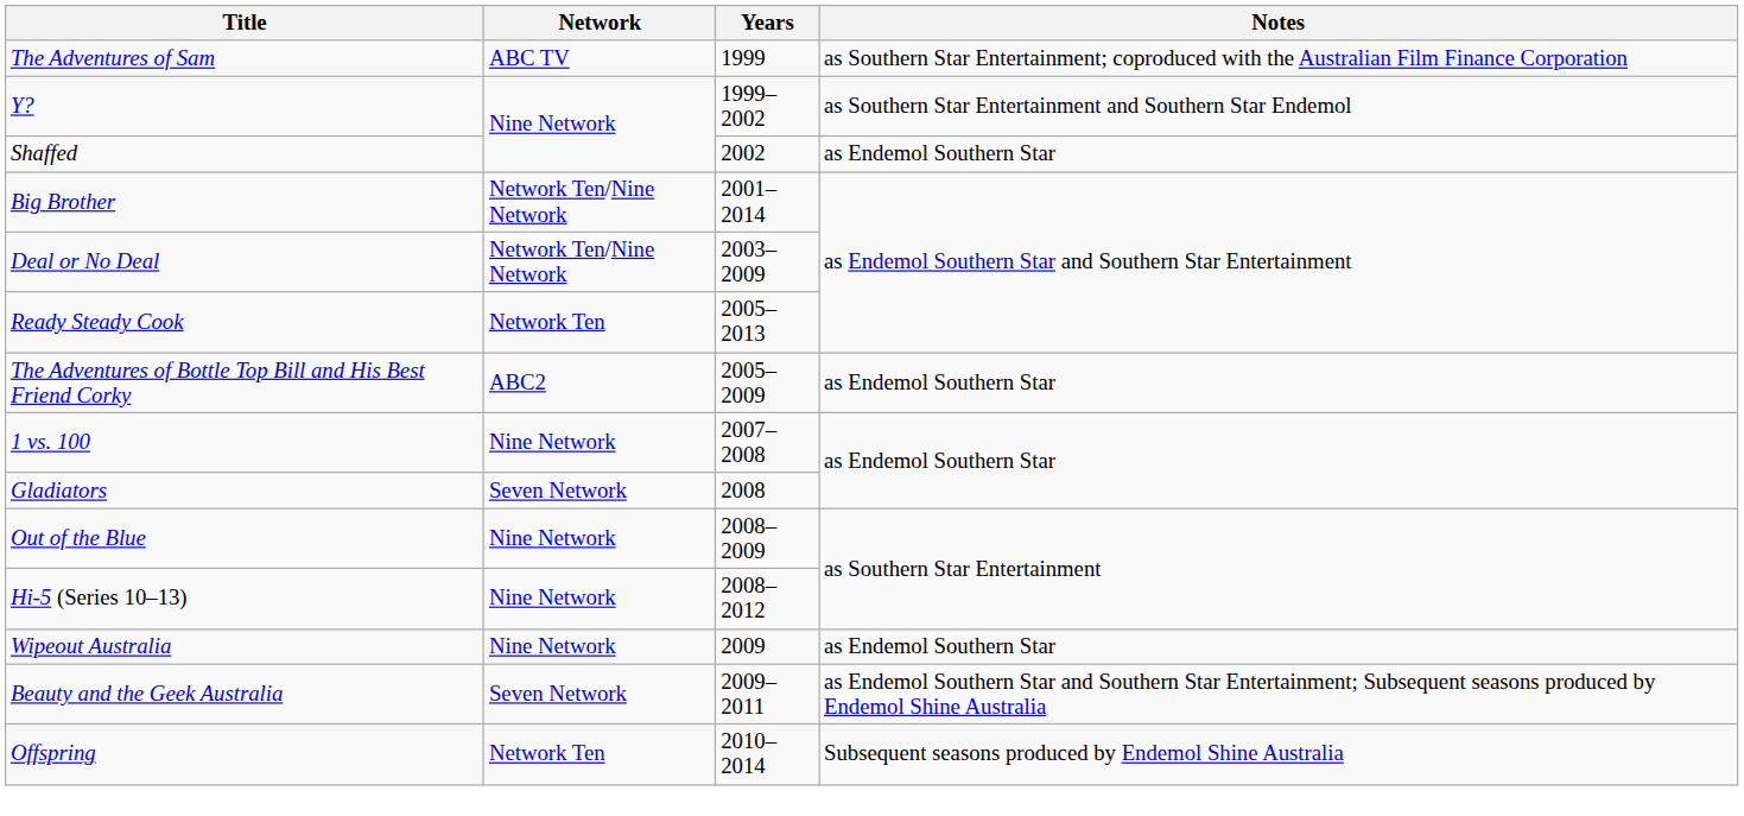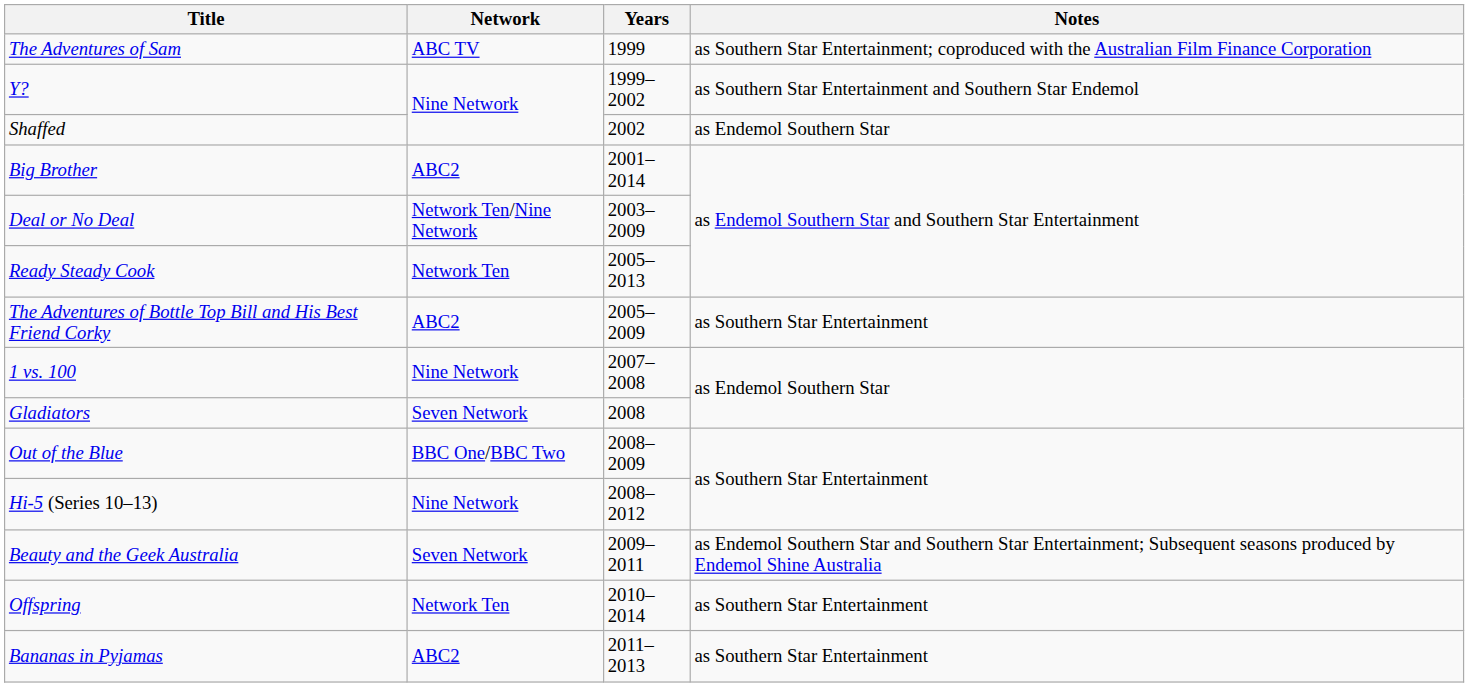Big Brother | Network: Network Ten/Nine Network -> ABC2
The Adventures of Bottle Top Bill and His Best Friend Corky | Notes: as Endemol Southern Star -> as Southern Star Entertainment
Out of the Blue | Network: Nine Network -> BBC One/BBC Two
- row: Wipeout Australia | Nine Network | 2009 | as Endemol Southern Star
Offspring | Notes: Subsequent seasons produced by Endemol Shine Australia -> as Southern Star Entertainment
+ row: Bananas in Pyjamas | ABC2 | 2011–2013 | as Southern Star Entertainment
